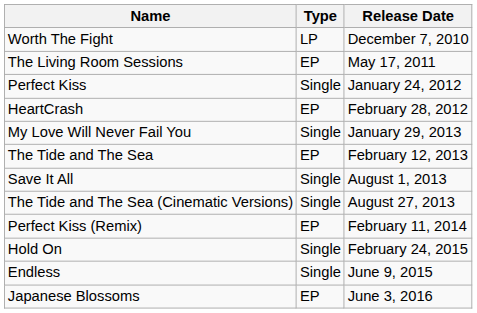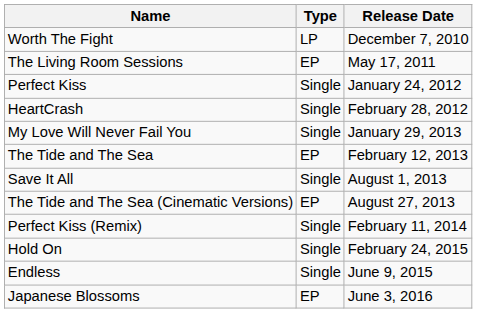HeartCrash | Type: EP -> Single
The Tide and The Sea (Cinematic Versions) | Type: Single -> EP
Perfect Kiss (Remix) | Type: EP -> Single
